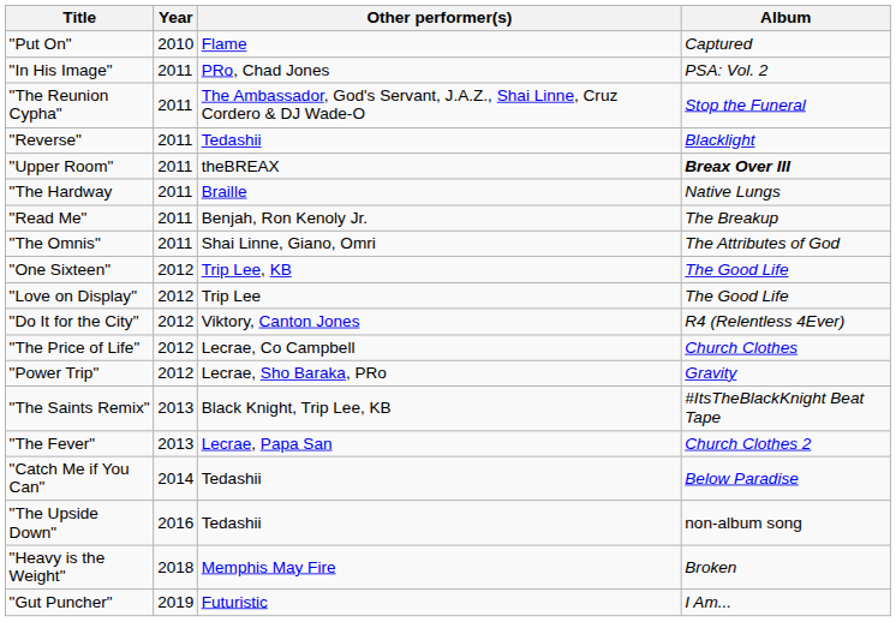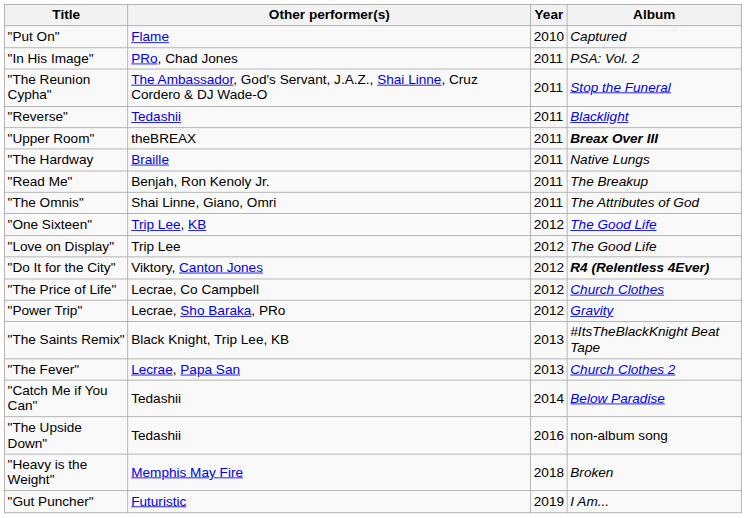columns swapped: Year <-> Other performer(s)
"Do It for the City" | Album: normal -> bold
